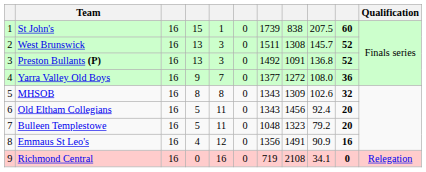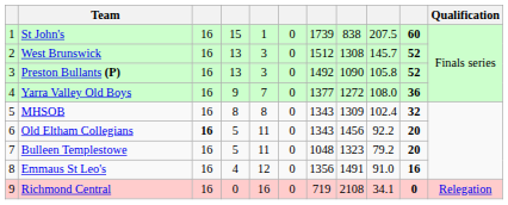West Brunswick | column 7: 1511 -> 1512
Preston Bullants (P) | column 8: 1091 -> 1090
Preston Bullants (P) | column 9: 136.8 -> 105.8
MHSOB | column 9: 102.6 -> 102.4
Old Eltham Collegians | column 3: normal -> bold
Old Eltham Collegians | column 9: 92.4 -> 92.2
Emmaus St Leo's | column 9: 90.9 -> 91.0
